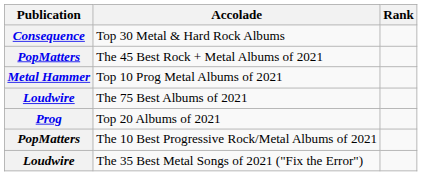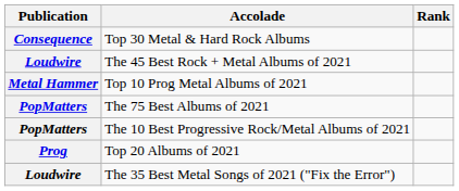The 45 Best Rock + Metal Albums of 2021 | Publication: PopMatters -> Loudwire
The 75 Best Albums of 2021 | Publication: Loudwire -> PopMatters
rows swapped: The 10 Best Progressive Rock/Metal Albums of 2021 <-> Top 20 Albums of 2021
